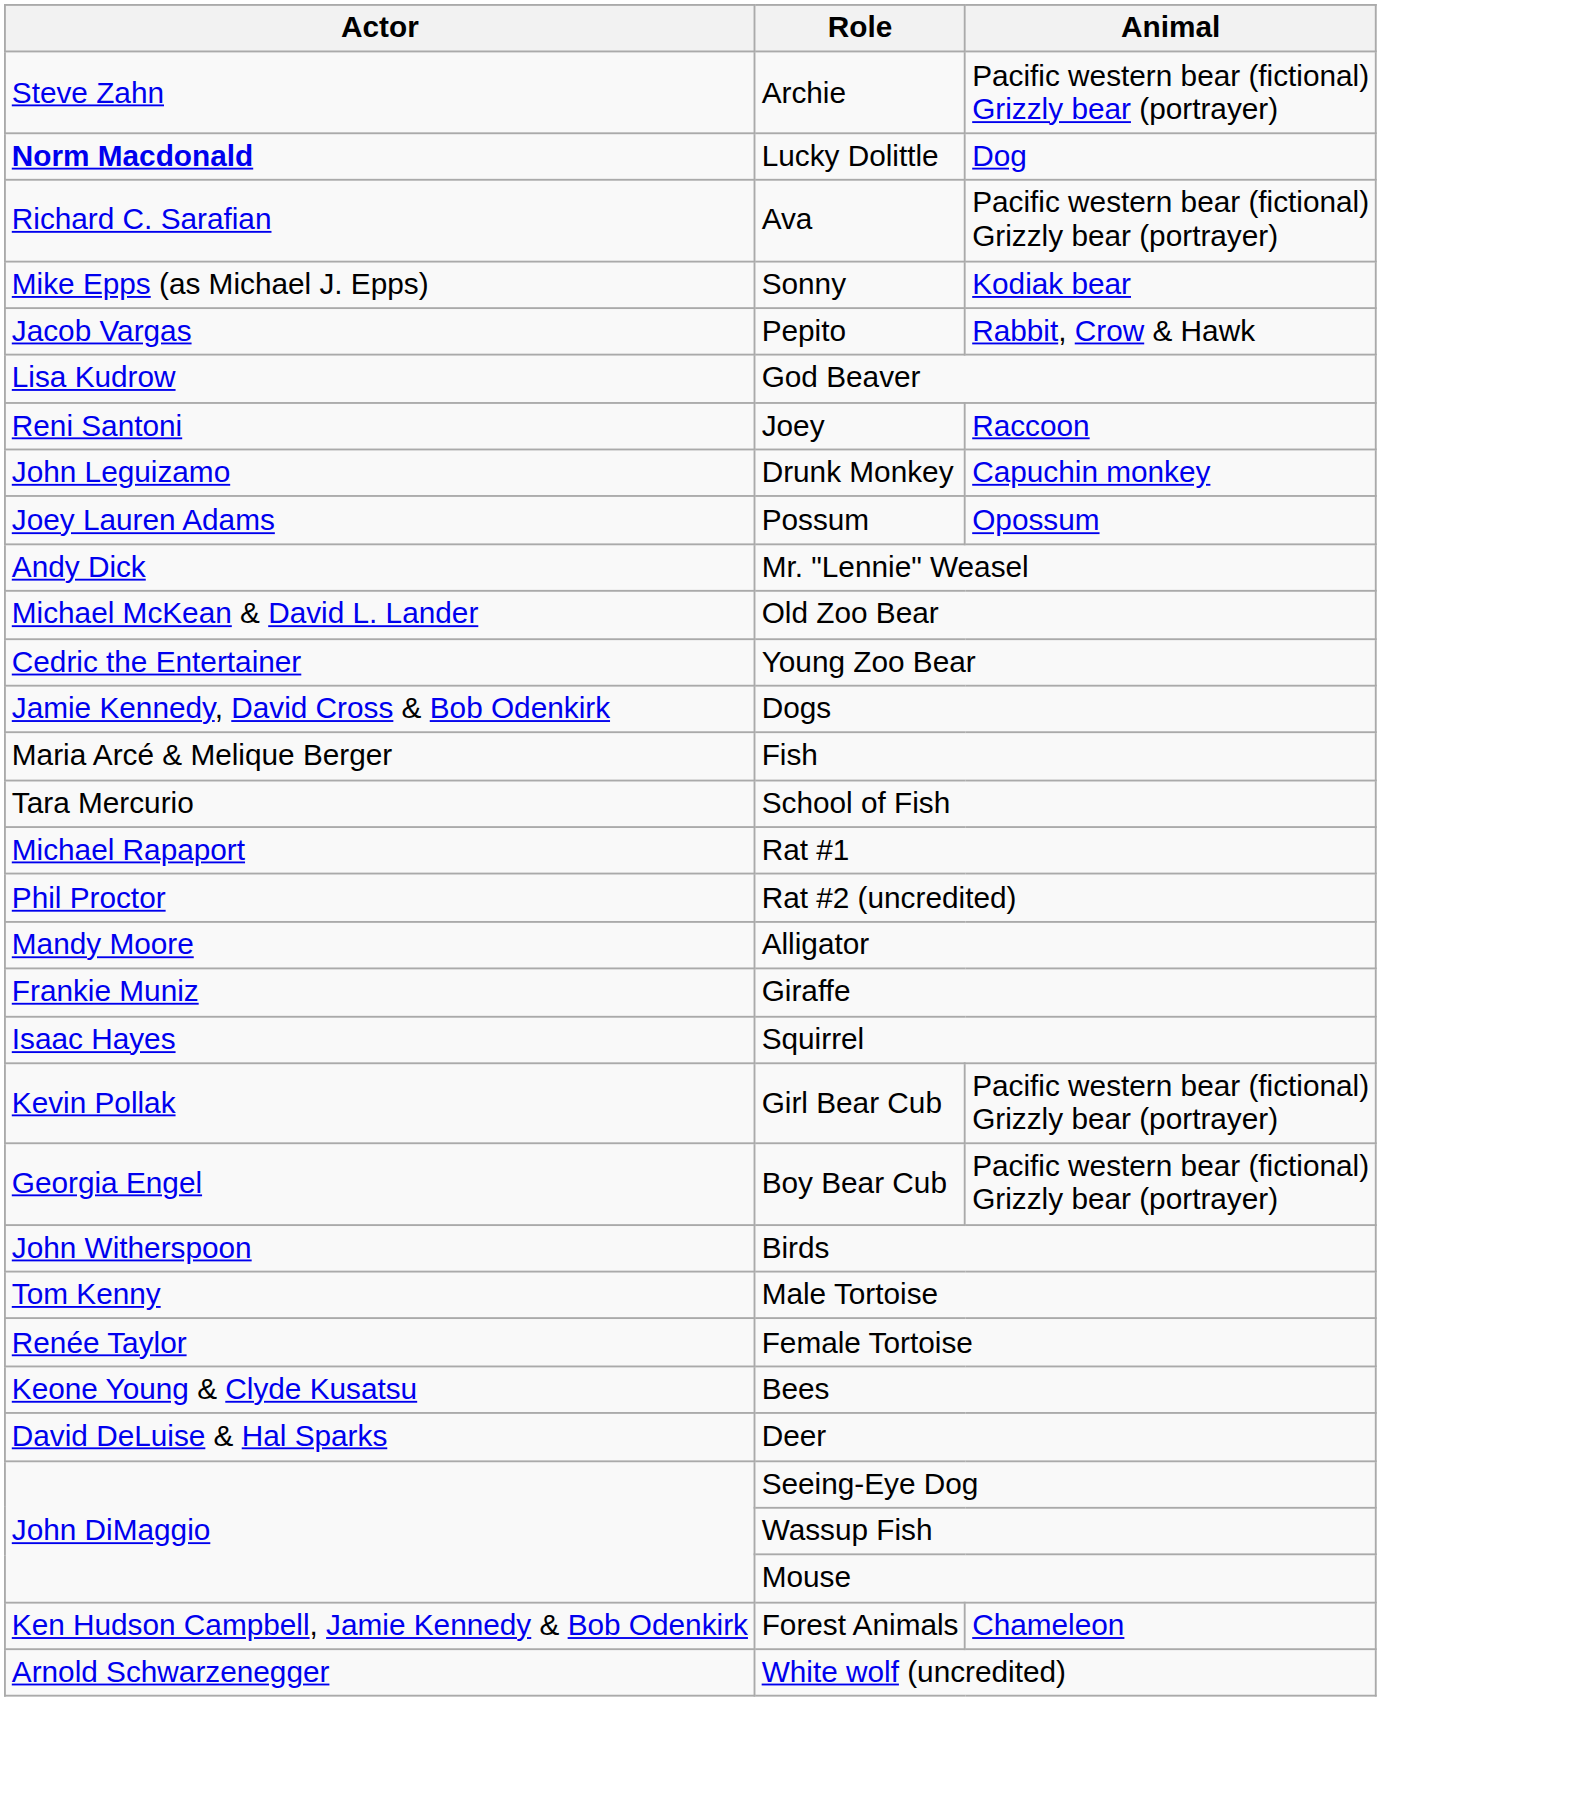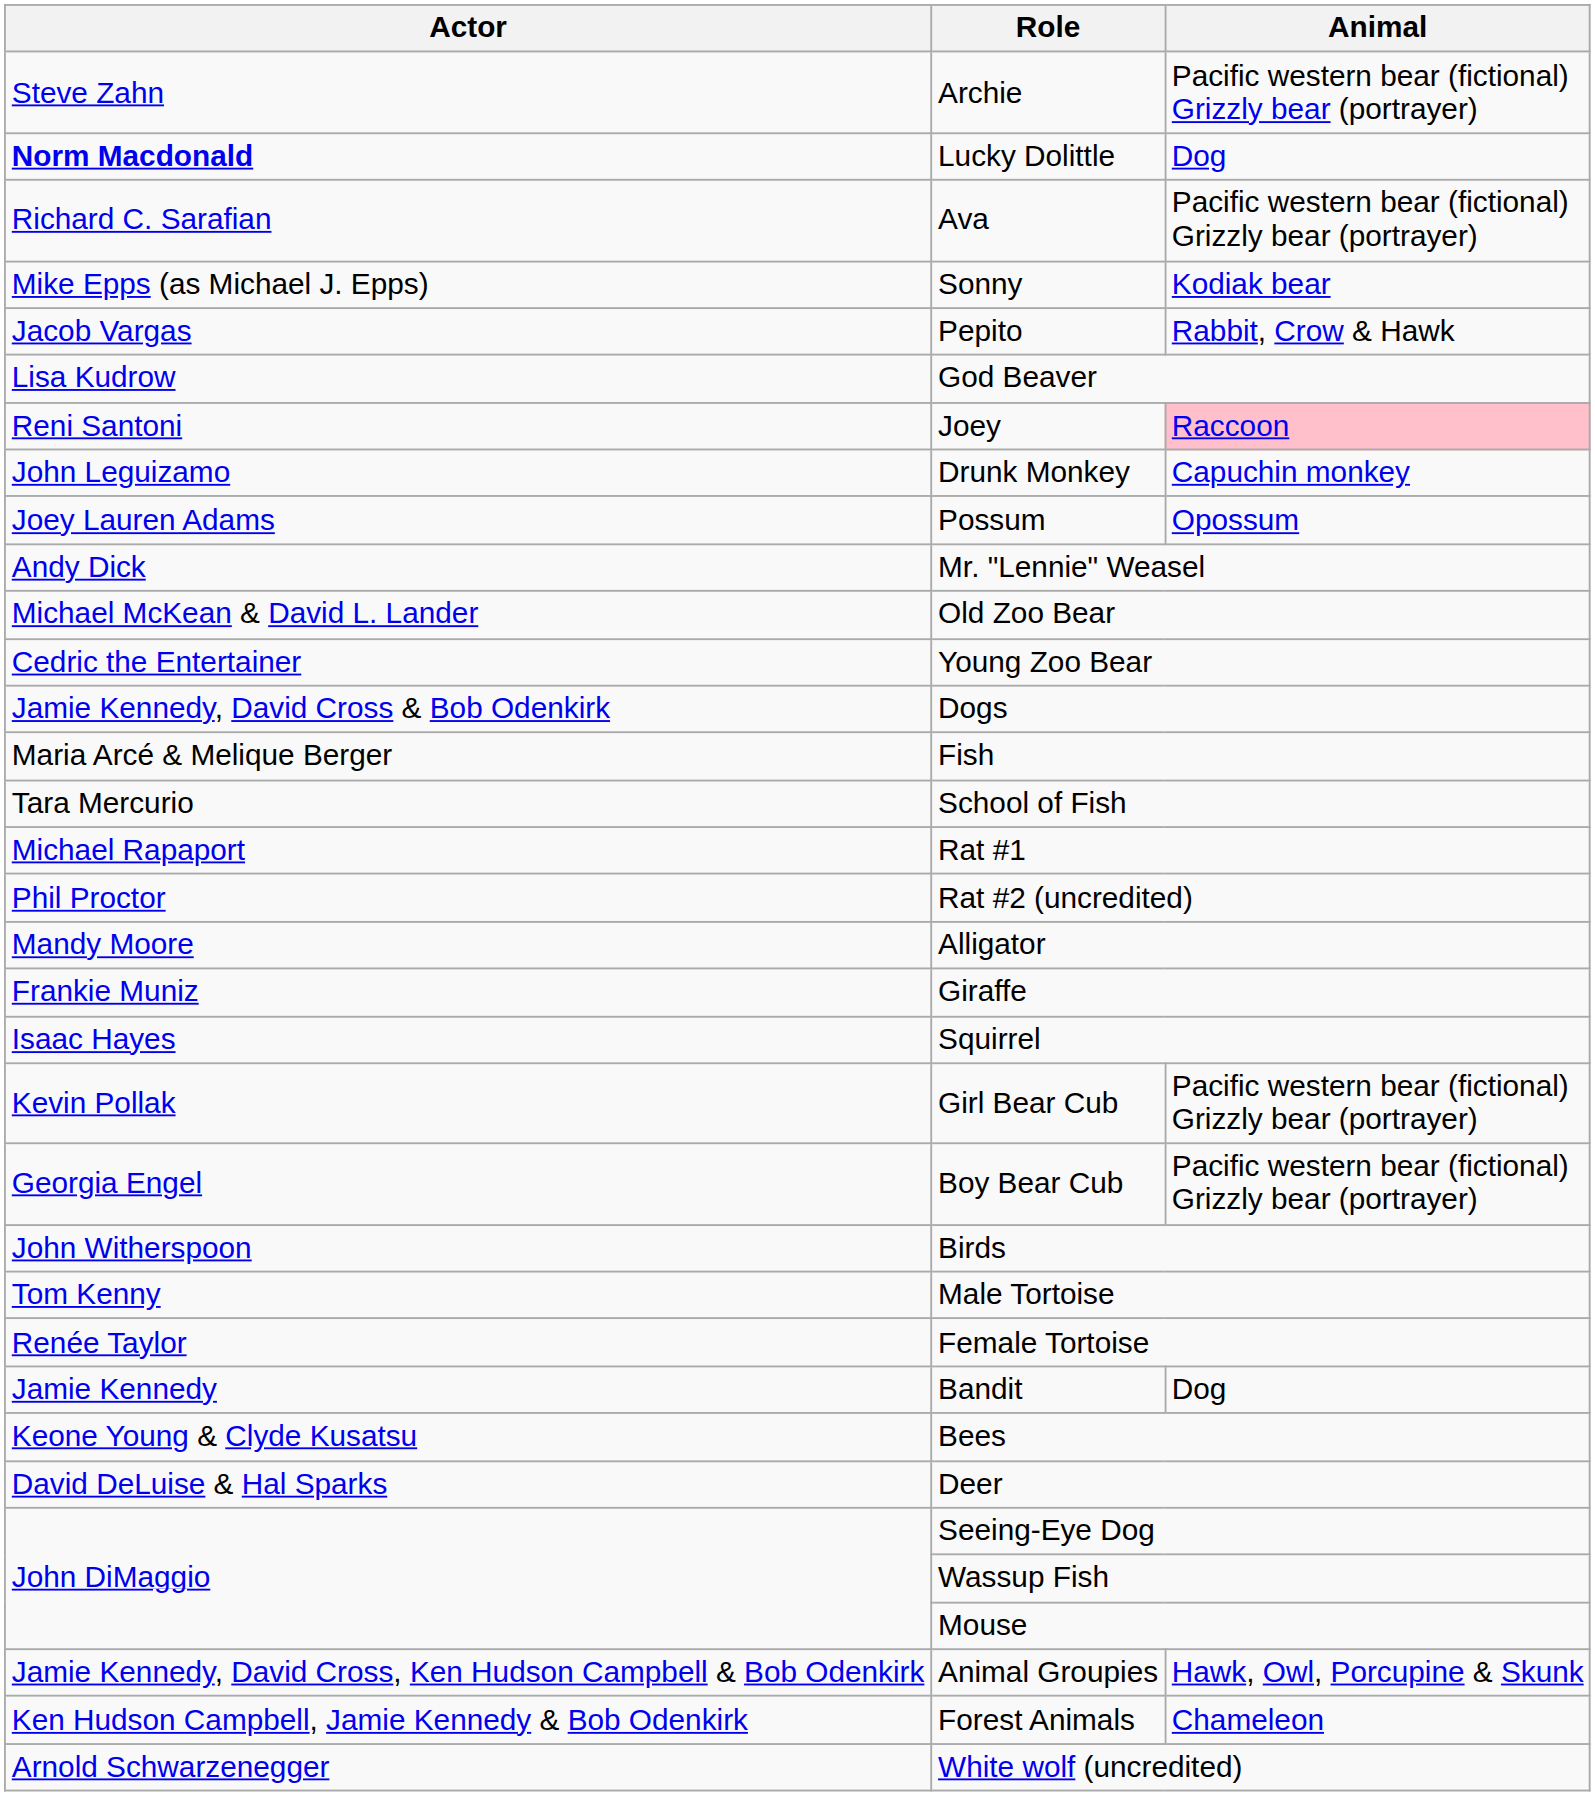Joey | Animal: no background -> pink background
+ row: Jamie Kennedy | Bandit | Dog
+ row: Jamie Kennedy, David Cross, Ken Hudson Campbell & Bob Odenkirk | Animal Groupies | Hawk, Owl, Porcupine & Skunk
